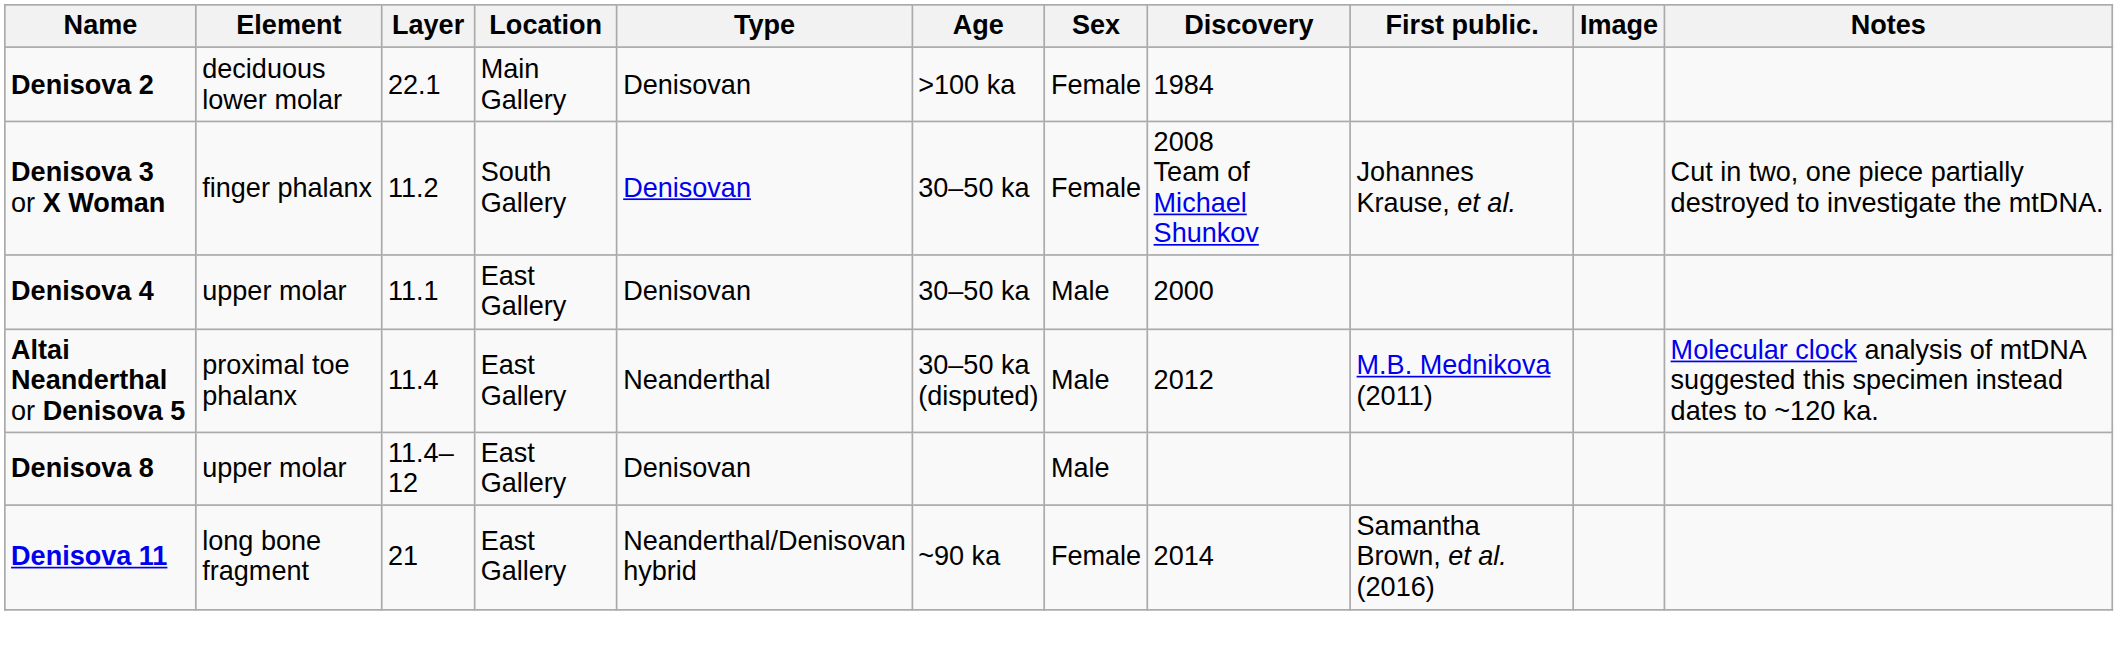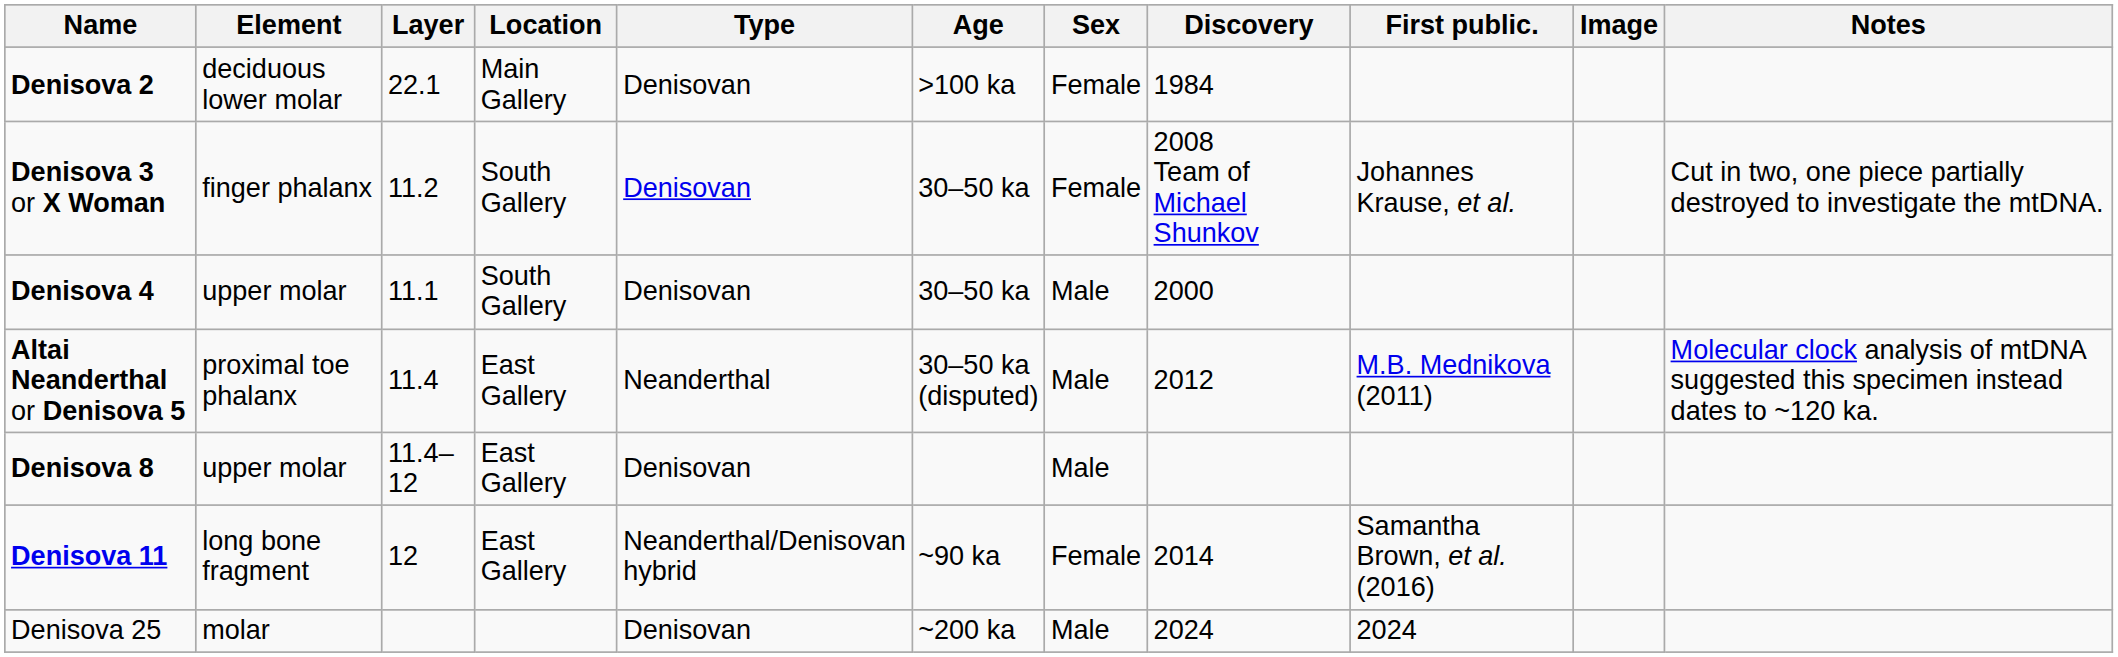Denisova 4 | Location: East Gallery -> South Gallery
Denisova 11 | Layer: 21 -> 12
+ row: Denisova 25 | molar | Denisovan | ~200 ka | Male | 2024 | 2024
